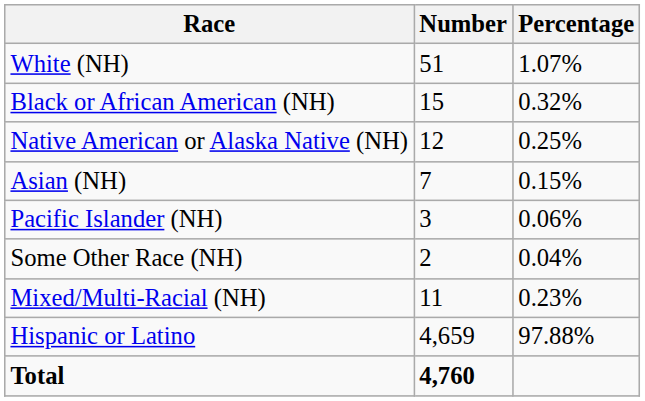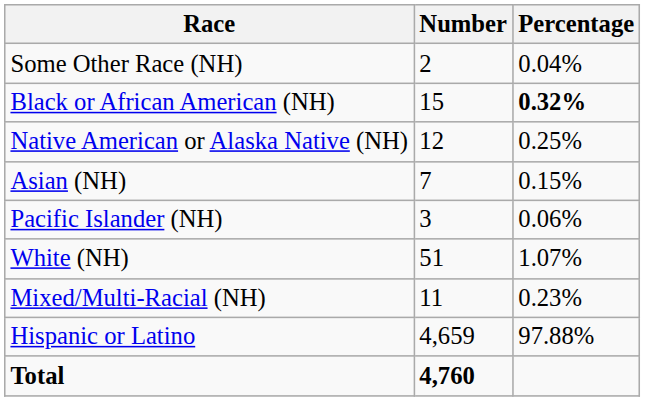rows swapped: White (NH) <-> Some Other Race (NH)
Black or African American (NH) | Percentage: normal -> bold
